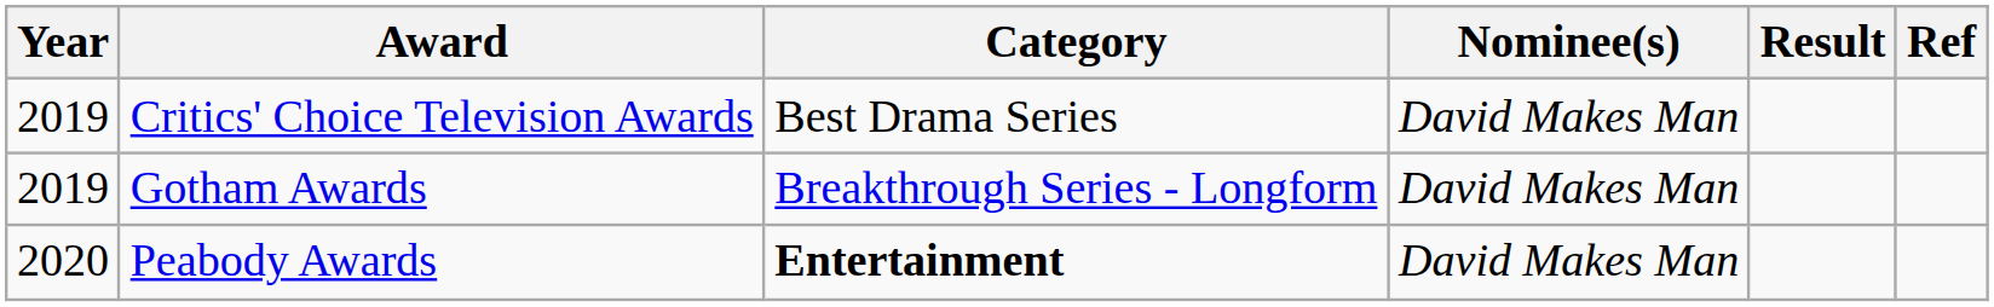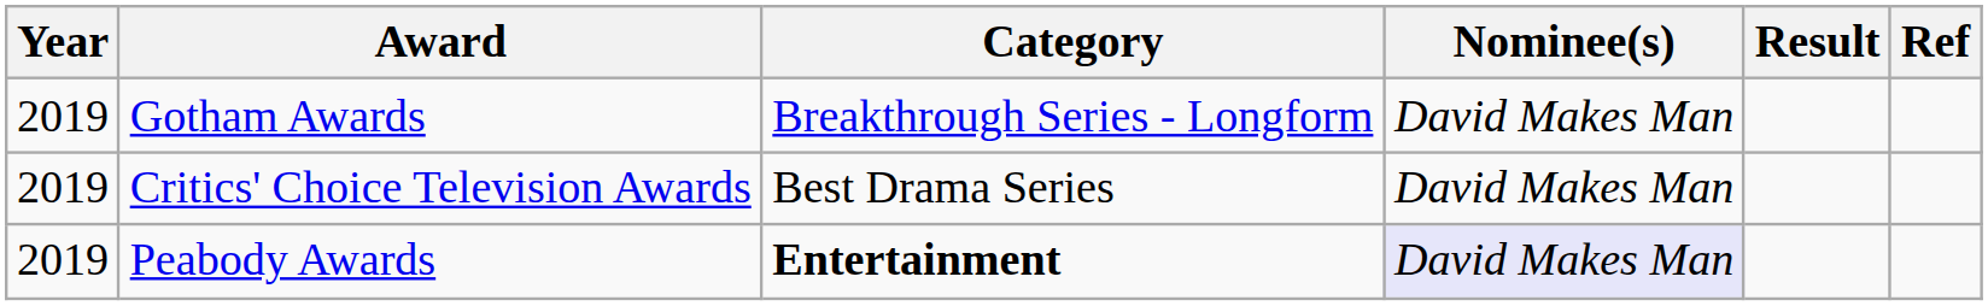rows swapped: Gotham Awards <-> Critics' Choice Television Awards
Peabody Awards | Year: 2020 -> 2019
Peabody Awards | Nominee(s): no background -> lavender background
